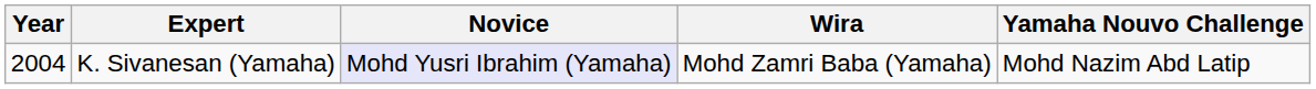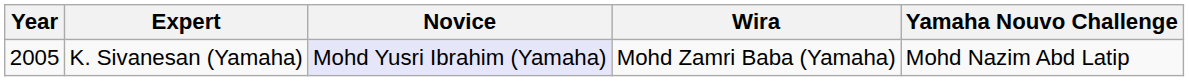K. Sivanesan (Yamaha) | Year: 2004 -> 2005
